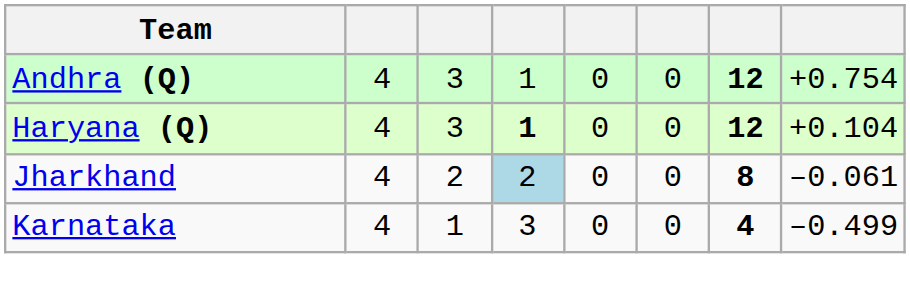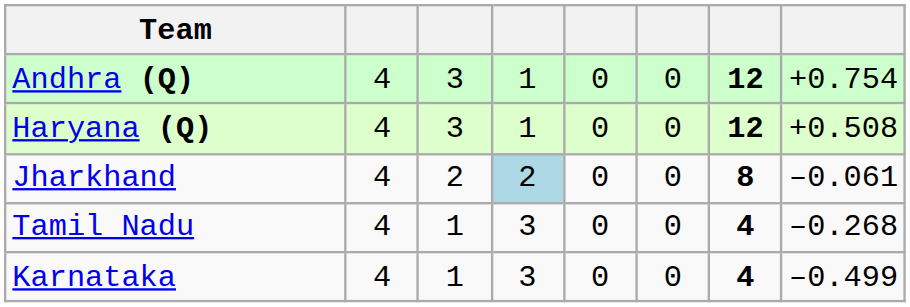Haryana (Q) | column 4: bold -> normal
Haryana (Q) | column 8: +0.104 -> +0.508
+ row: Tamil Nadu | 4 | 1 | 3 | 0 | 0 | 4 | –0.268
